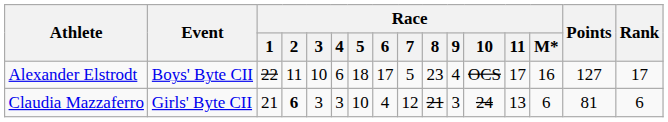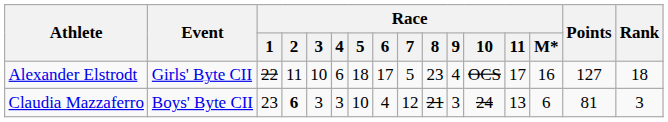Alexander Elstrodt | Event: Boys' Byte CII -> Girls' Byte CII
Alexander Elstrodt | Rank: 17 -> 18
Claudia Mazzaferro | Event: Girls' Byte CII -> Boys' Byte CII
Claudia Mazzaferro | Race / 1: 21 -> 23
Claudia Mazzaferro | Rank: 6 -> 3
